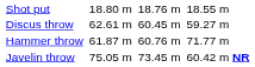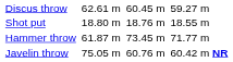rows swapped: Shot put <-> Discus throw
Hammer throw | column 5: 60.76 m -> 73.45 m
Javelin throw | column 5: 73.45 m -> 60.76 m
